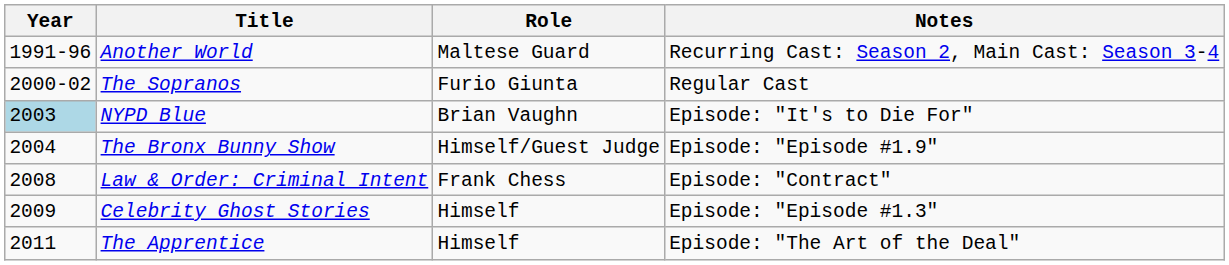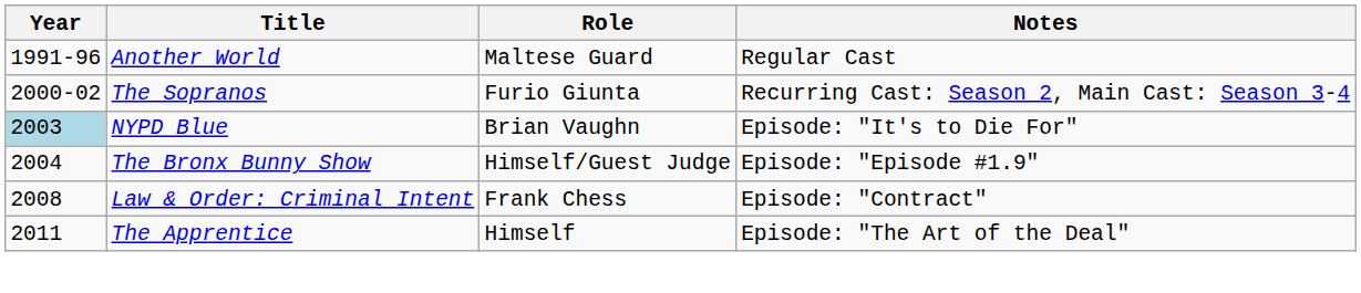Another World | Notes: Recurring Cast: Season 2, Main Cast: Season 3-4 -> Regular Cast
The Sopranos | Notes: Regular Cast -> Recurring Cast: Season 2, Main Cast: Season 3-4
- row: 2009 | Celebrity Ghost Stories | Himself | Episode: "Episode #1.3"
